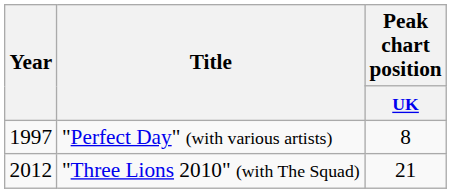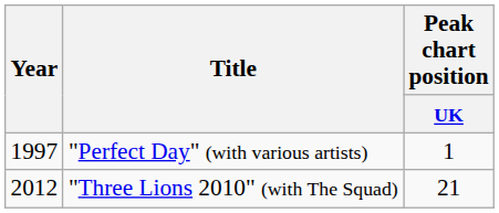"Perfect Day" (with various artists) | Peak chart position / UK: 8 -> 1
